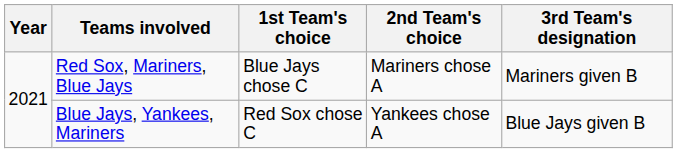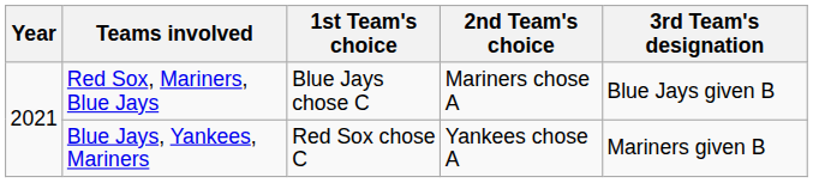Red Sox, Mariners, Blue Jays | 3rd Team's designation: Mariners given B -> Blue Jays given B
Blue Jays, Yankees, Mariners | 3rd Team's designation: Blue Jays given B -> Mariners given B
